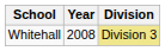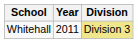Whitehall | Year: 2008 -> 2011
